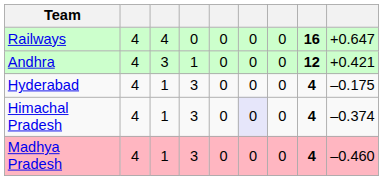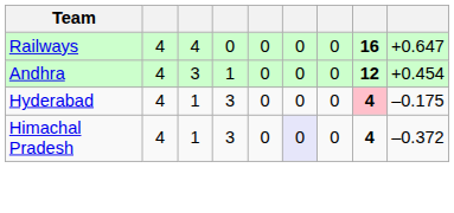Andhra | column 9: +0.421 -> +0.454
Hyderabad | column 8: no background -> pink background
Himachal Pradesh | column 9: –0.374 -> –0.372
- row: Madhya Pradesh | 4 | 1 | 3 | 0 | 0 | 0 | 4 | –0.460
